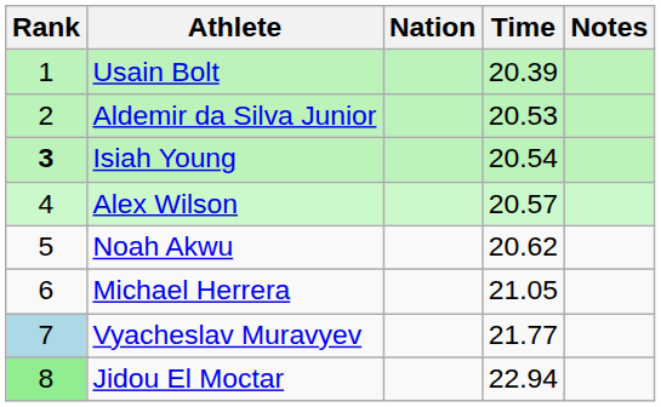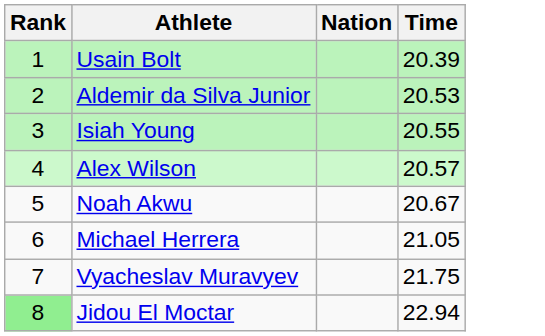- column: Notes
Isiah Young | Rank: bold -> normal
Isiah Young | Time: 20.54 -> 20.55
Noah Akwu | Time: 20.62 -> 20.67
Vyacheslav Muravyev | Rank: lightblue background -> no background
Vyacheslav Muravyev | Time: 21.77 -> 21.75
